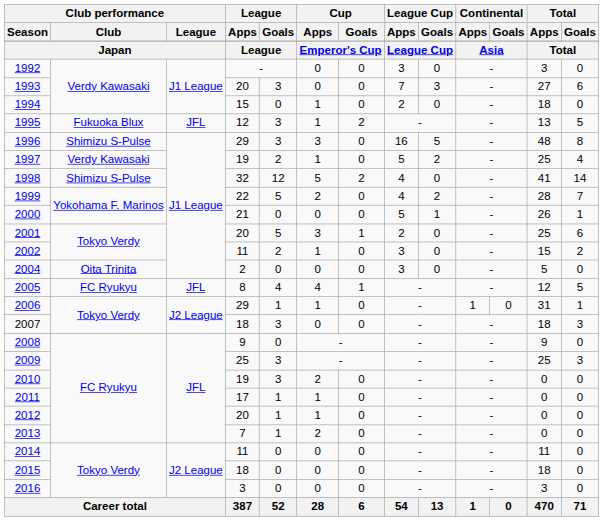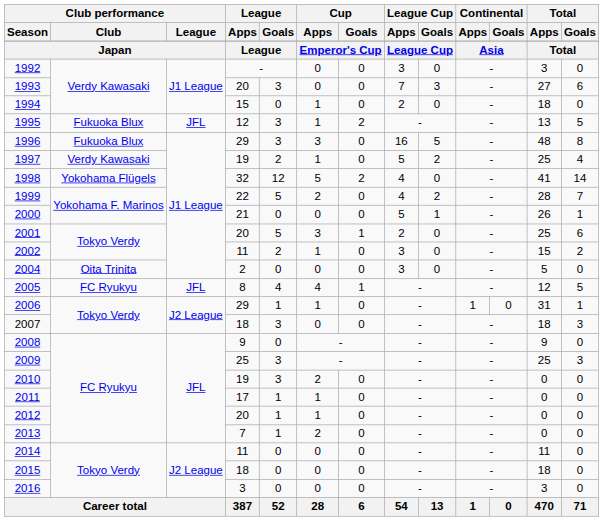1996 | Club performance / Club: Shimizu S-Pulse -> Fukuoka Blux
1998 | Club performance / Club: Shimizu S-Pulse -> Yokohama Flügels
